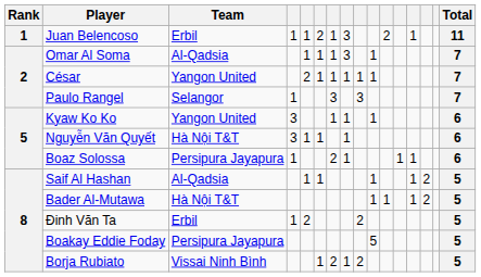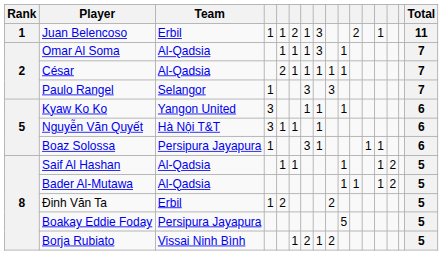César | Team: Yangon United -> Al-Qadsia
Boaz Solossa | column 7: 2 -> 3
Bader Al-Mutawa | Team: Hà Nội T&T -> Al-Qadsia
